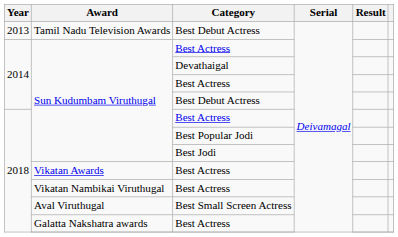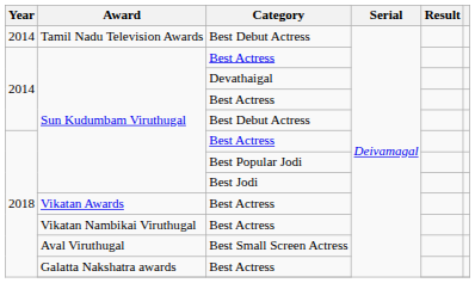Tamil Nadu Television Awards | Year: 2013 -> 2014
